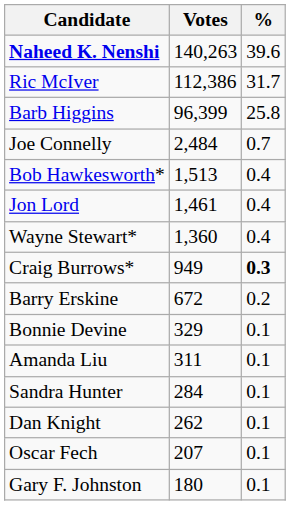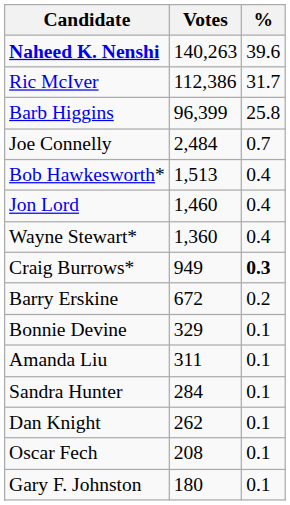Jon Lord | Votes: 1,461 -> 1,460
Oscar Fech | Votes: 207 -> 208
